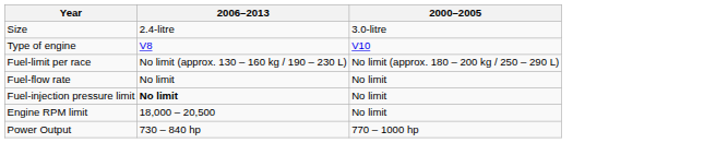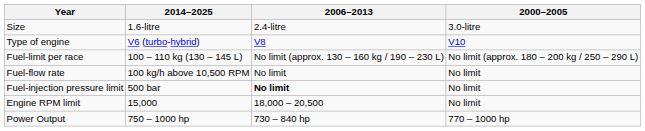+ column: 2014–2025 | 1.6-litre | V6 (turbo-hybrid) | 100 – 110 kg (130 – 145 L) | 100 kg/h above 10,500 RPM | 500 bar | 15,000 | 750 – 1000 hp
